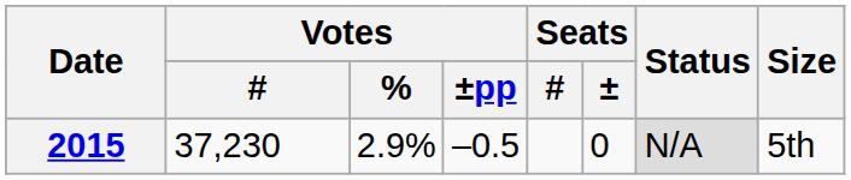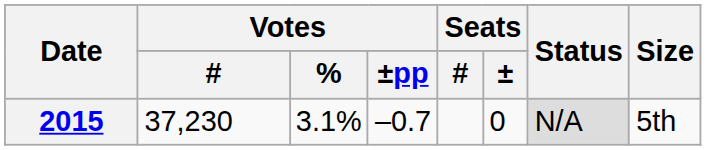2015 | Votes / %: 2.9% -> 3.1%
2015 | Votes / ±pp: –0.5 -> –0.7
